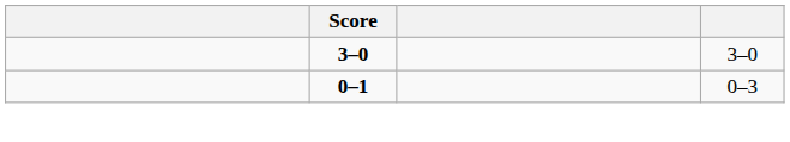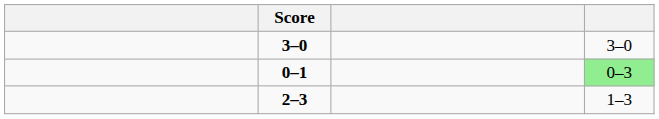0–1 | column 4: no background -> lightgreen background
+ row: 2–3 | 1–3
